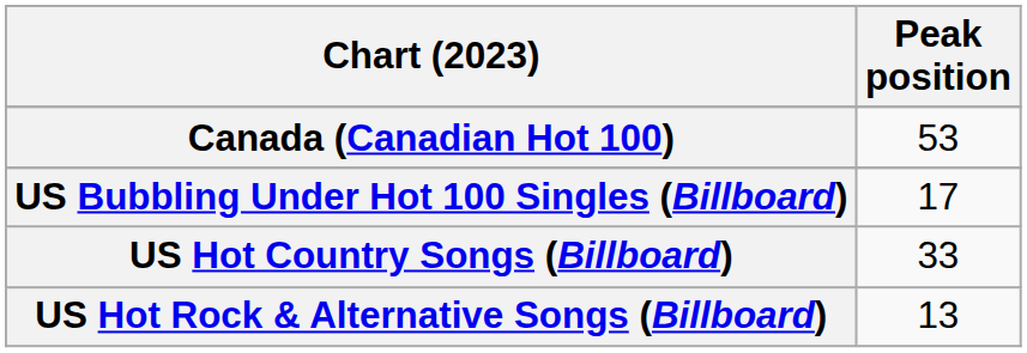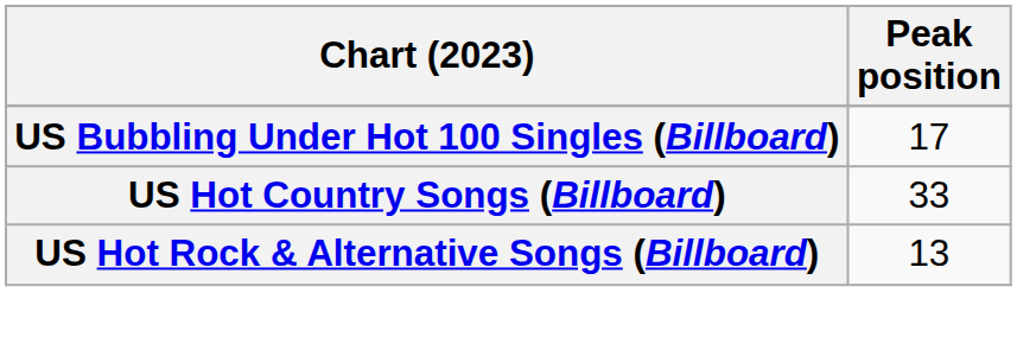- row: Canada (Canadian Hot 100) | 53
